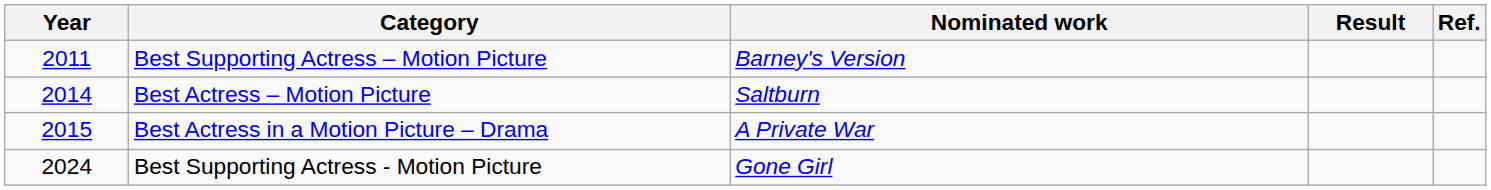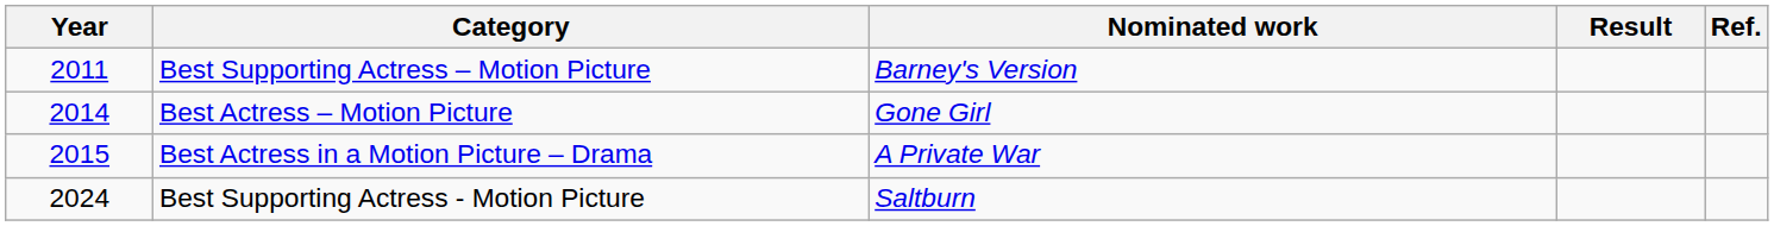Best Actress – Motion Picture | Nominated work: Saltburn -> Gone Girl
Best Supporting Actress - Motion Picture | Nominated work: Gone Girl -> Saltburn
